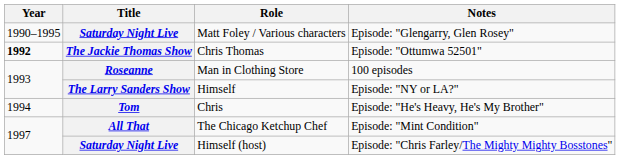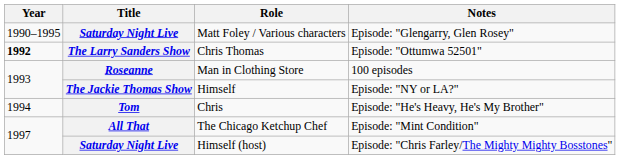Chris Thomas | Title: The Jackie Thomas Show -> The Larry Sanders Show
Himself | Title: The Larry Sanders Show -> The Jackie Thomas Show
